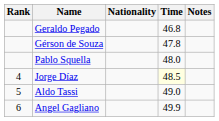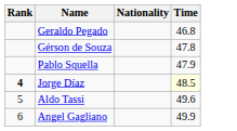- column: Notes
Pablo Squella | Time: 48.0 -> 47.9
Jorge Díaz | Rank: normal -> bold
Aldo Tassi | Time: 49.0 -> 49.6
